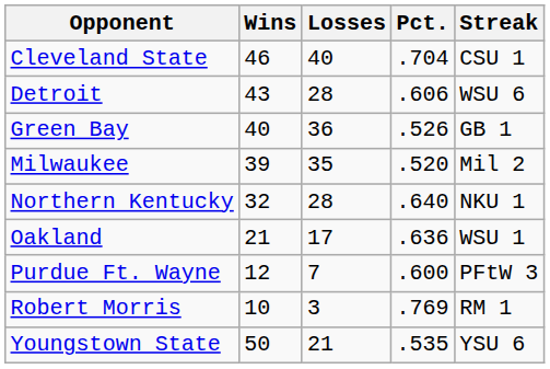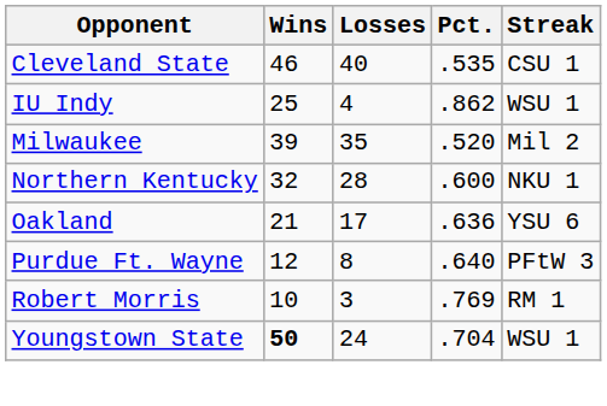Cleveland State | Pct.: .704 -> .535
- row: Detroit | 43 | 28 | .606 | WSU 6
- row: Green Bay | 40 | 36 | .526 | GB 1
+ row: IU Indy | 25 | 4 | .862 | WSU 1
Northern Kentucky | Pct.: .640 -> .600
Oakland | Streak: WSU 1 -> YSU 6
Purdue Ft. Wayne | Losses: 7 -> 8
Purdue Ft. Wayne | Pct.: .600 -> .640
Youngstown State | Wins: normal -> bold
Youngstown State | Losses: 21 -> 24
Youngstown State | Pct.: .535 -> .704
Youngstown State | Streak: YSU 6 -> WSU 1
